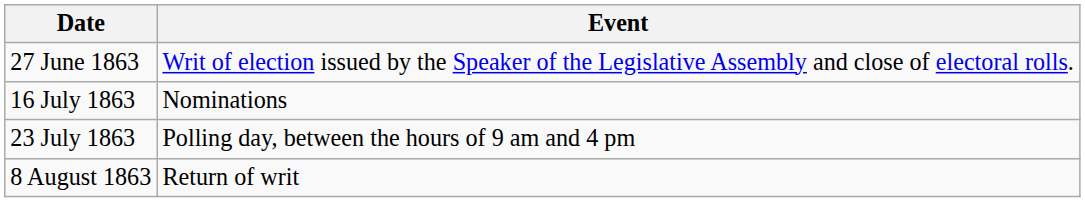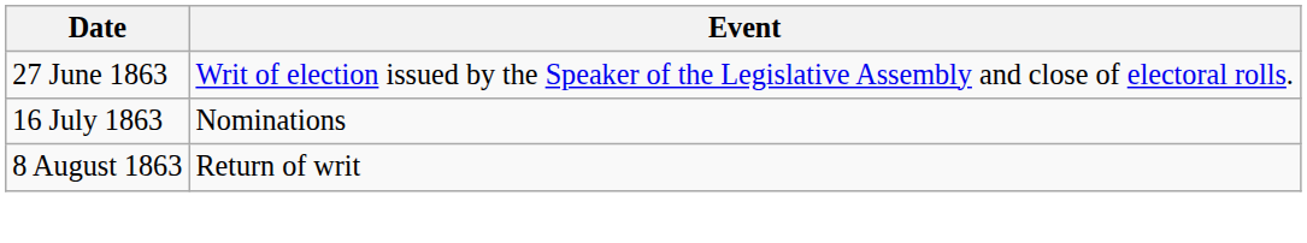- row: 23 July 1863 | Polling day, between the hours of 9 am and 4 pm
